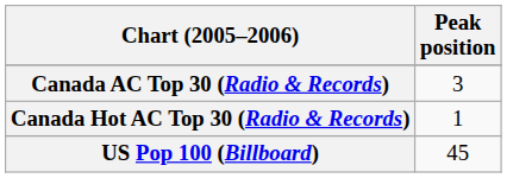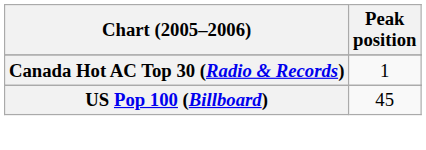- row: Canada AC Top 30 (Radio & Records) | 3
